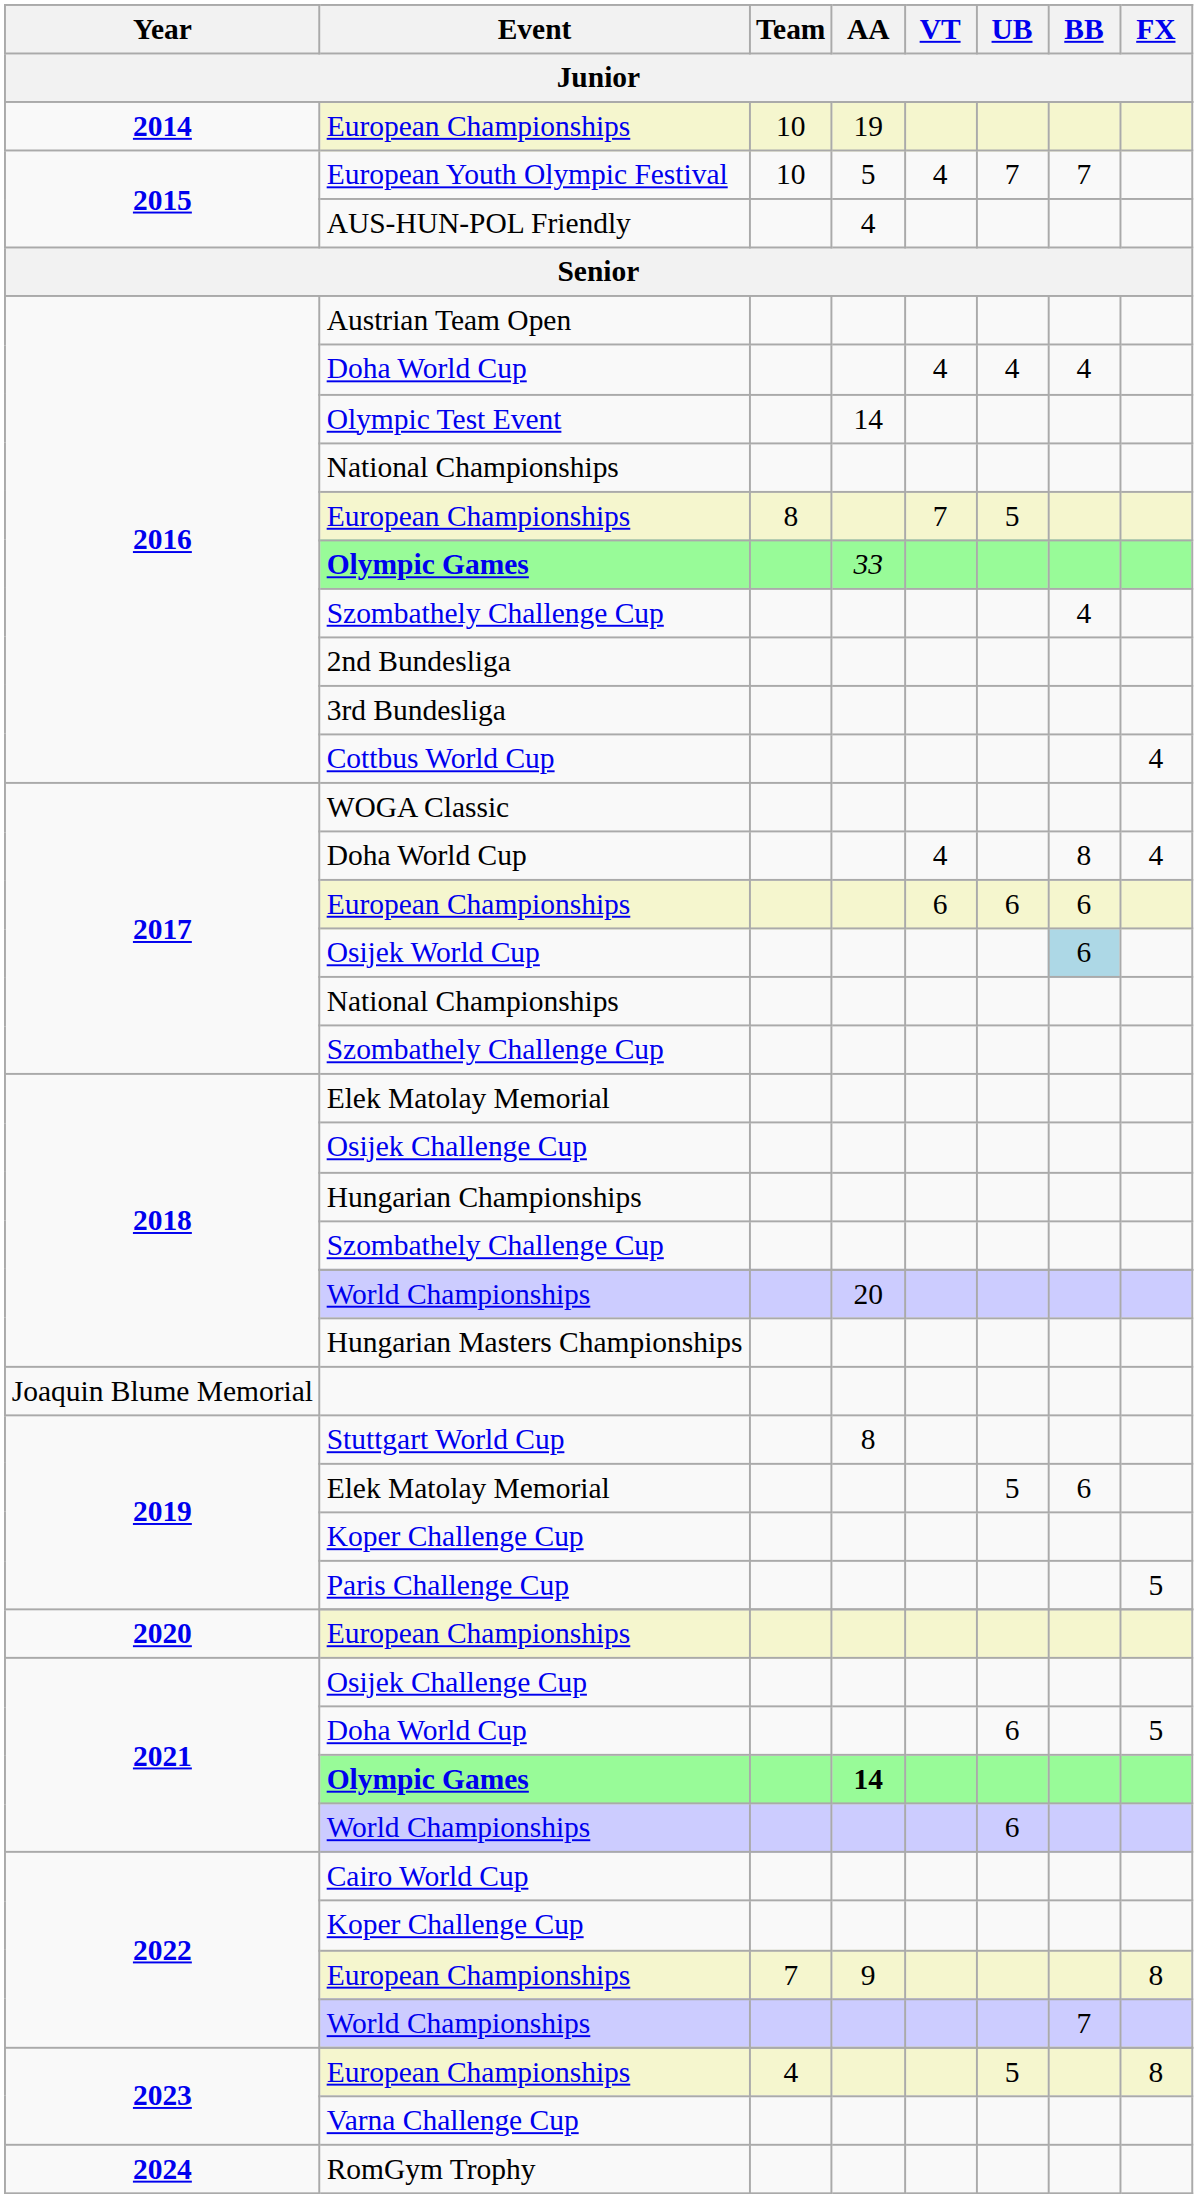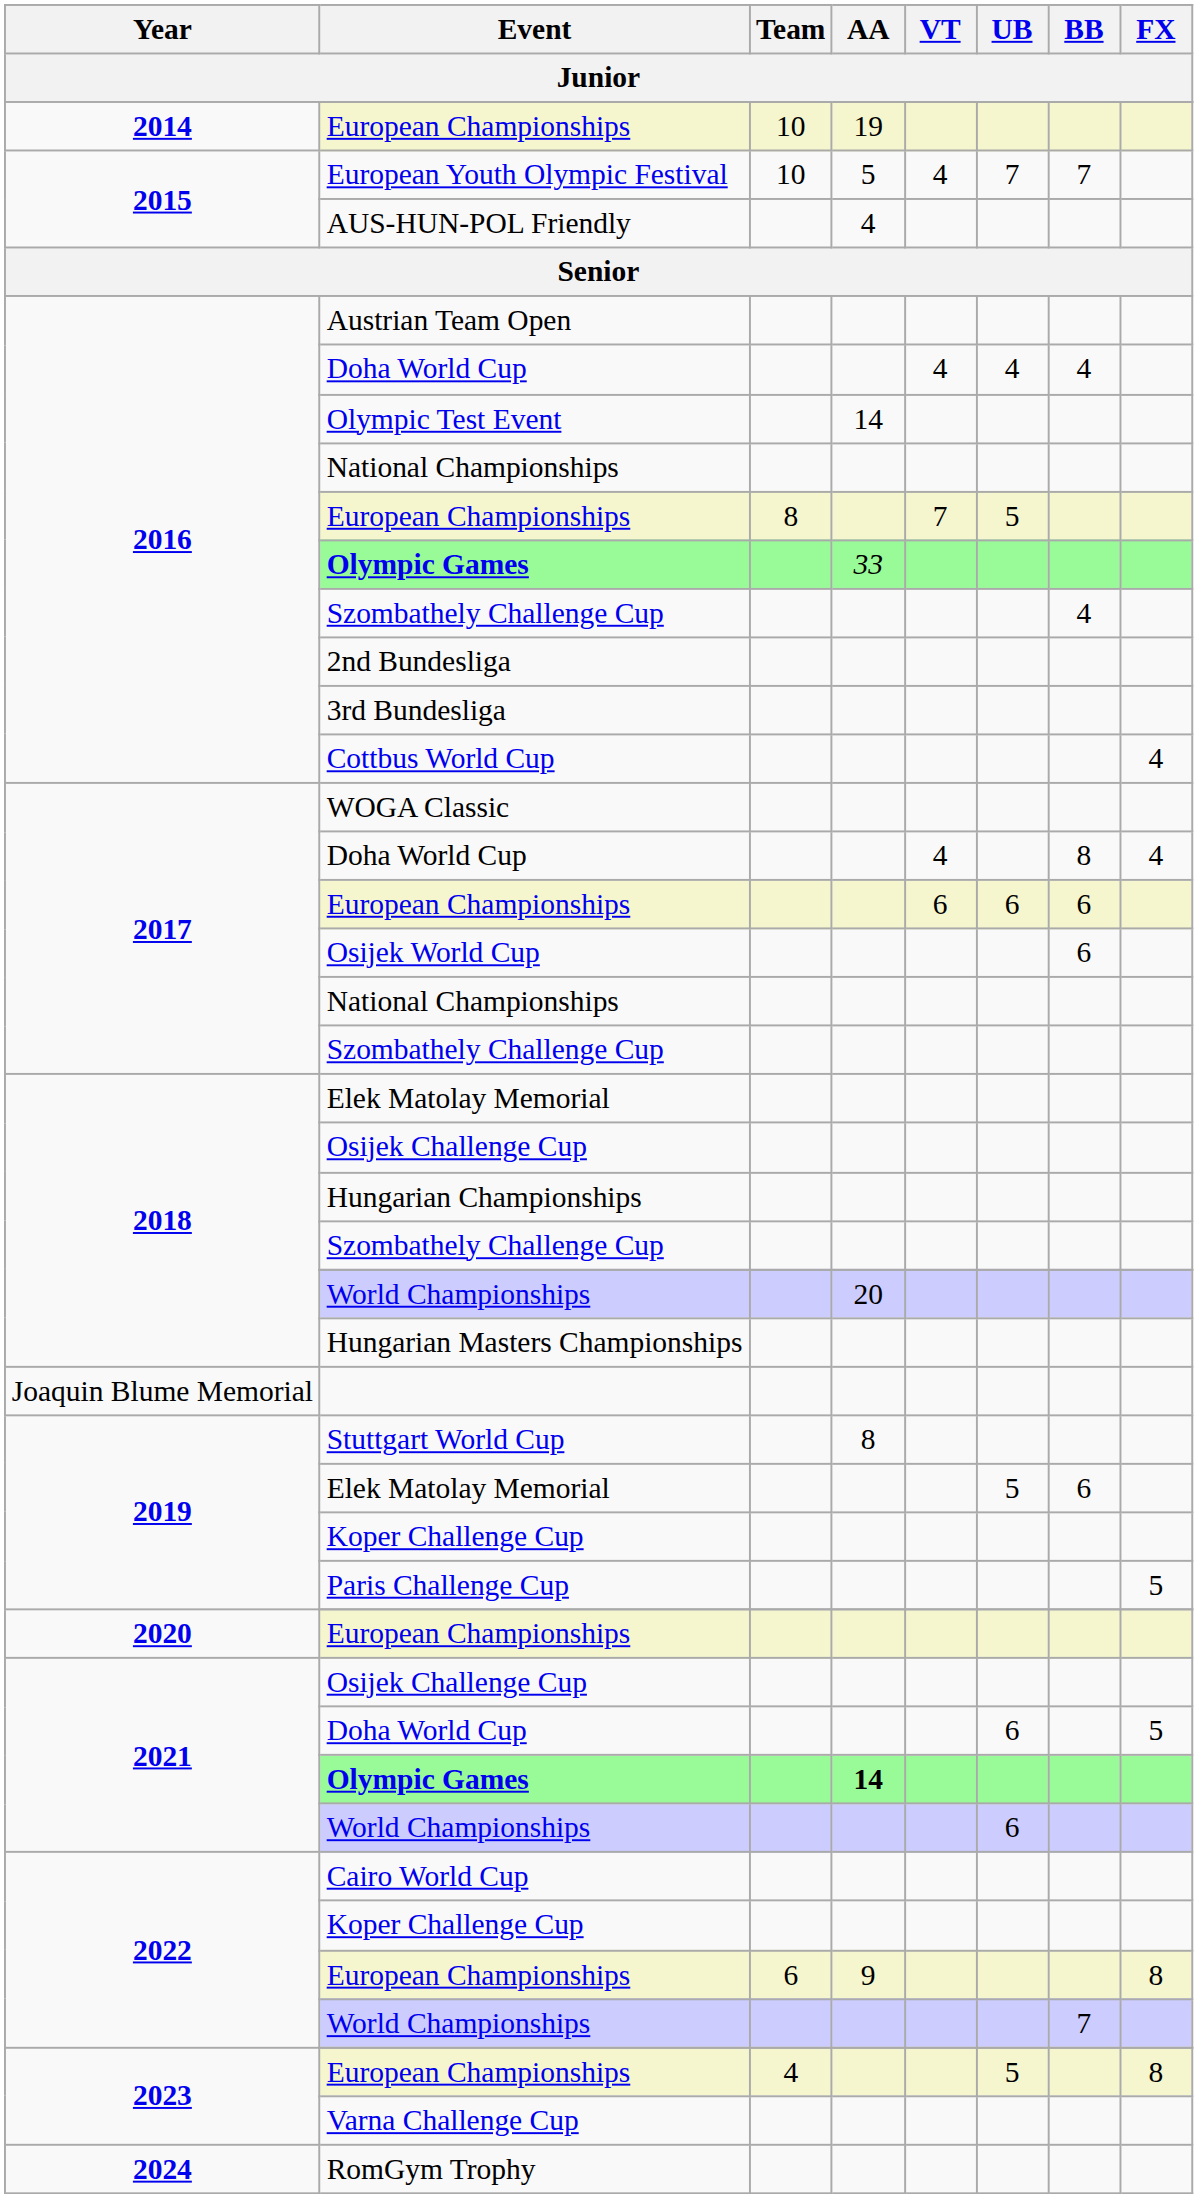Osijek World Cup | BB: lightblue background -> no background
2022 / European Championships | Team: 7 -> 6
